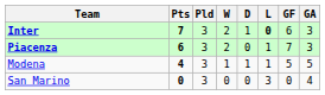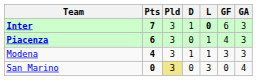- column: W | 2 | 2 | 1 | 0
Piacenza | GF: 7 -> 4
Modena | GF: 5 -> 3
Modena | GA: 5 -> 3
San Marino | Pld: no background -> khaki background
